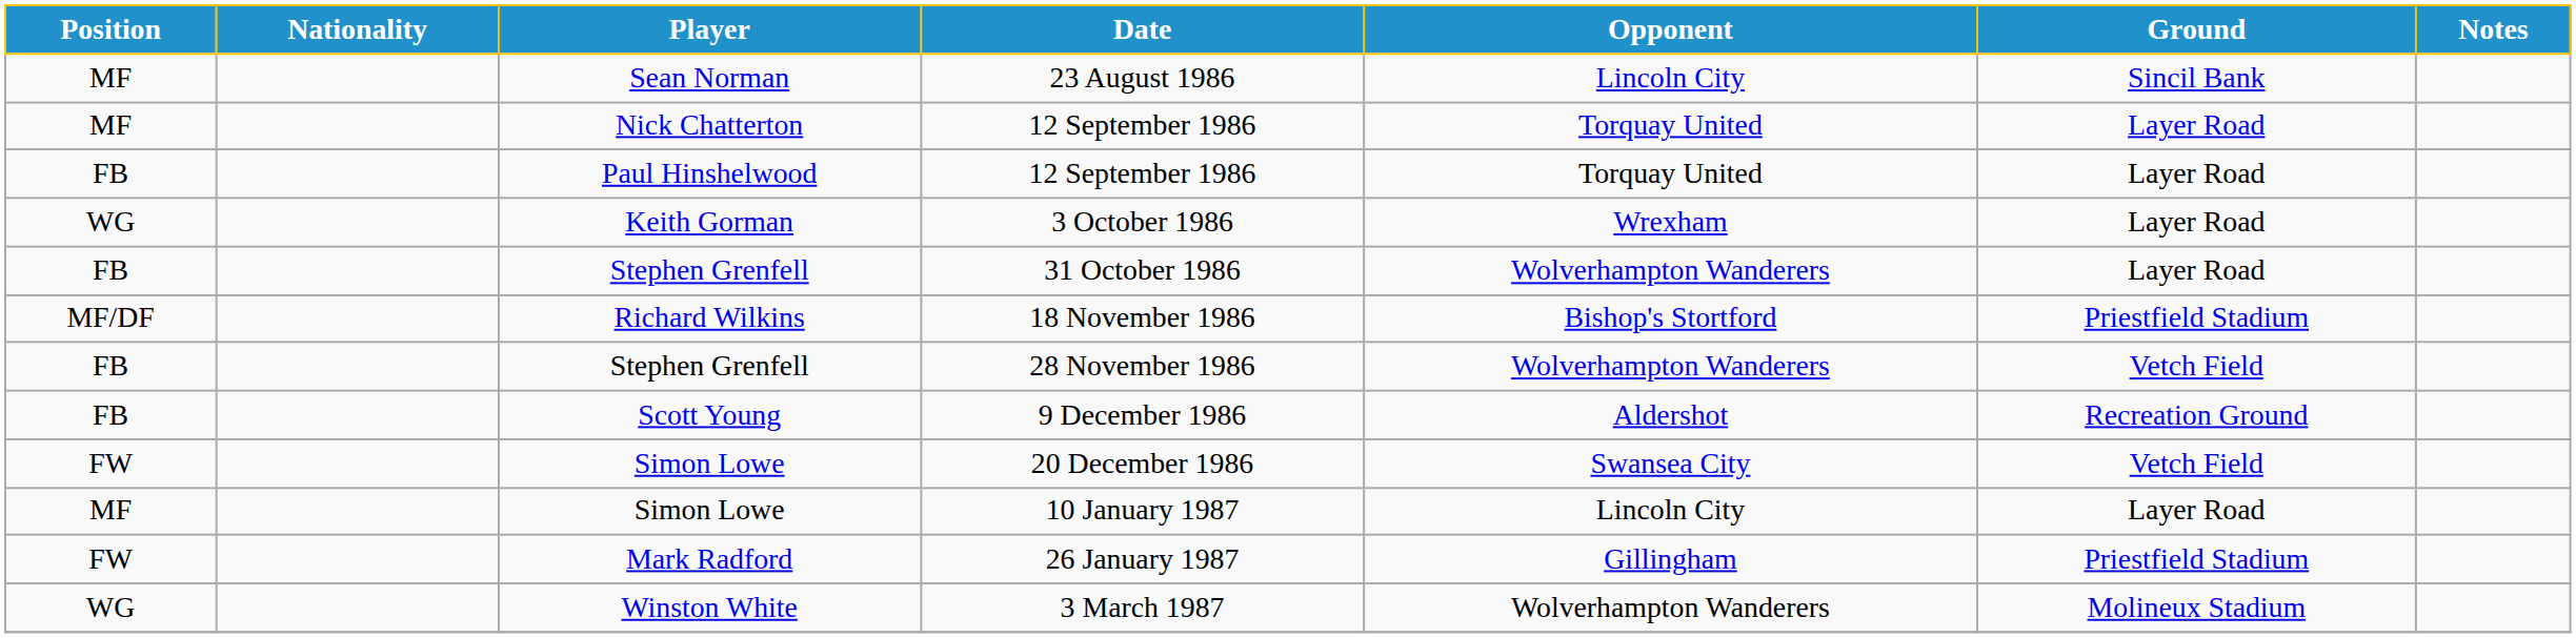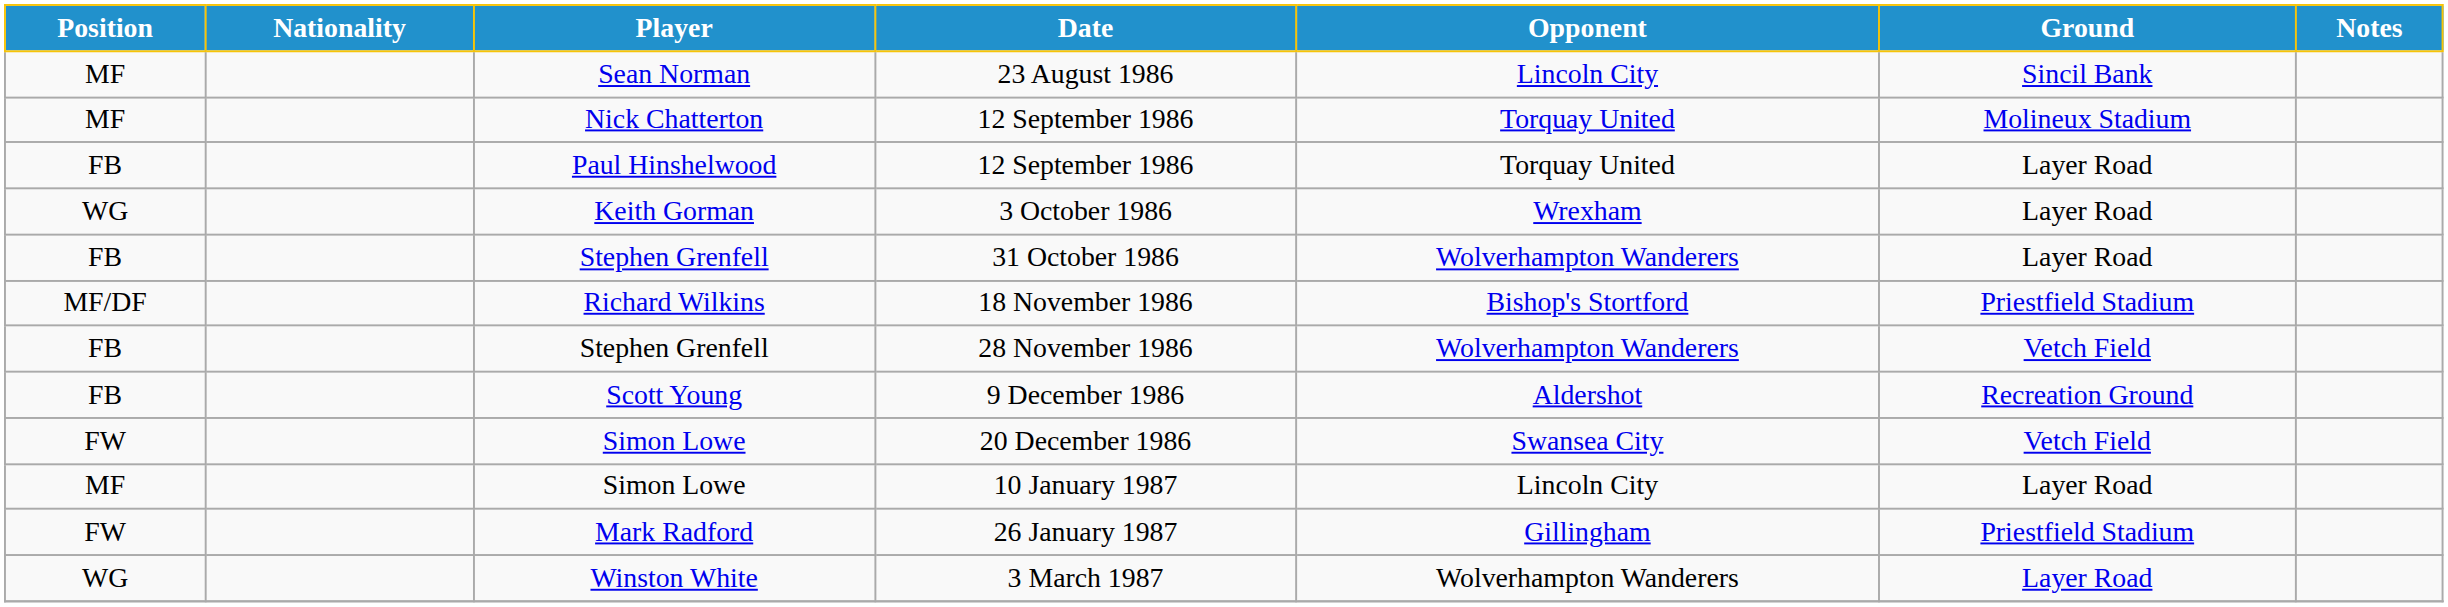Nick Chatterton / 12 September 1986 | Ground: Layer Road -> Molineux Stadium
3 March 1987 | Ground: Molineux Stadium -> Layer Road
